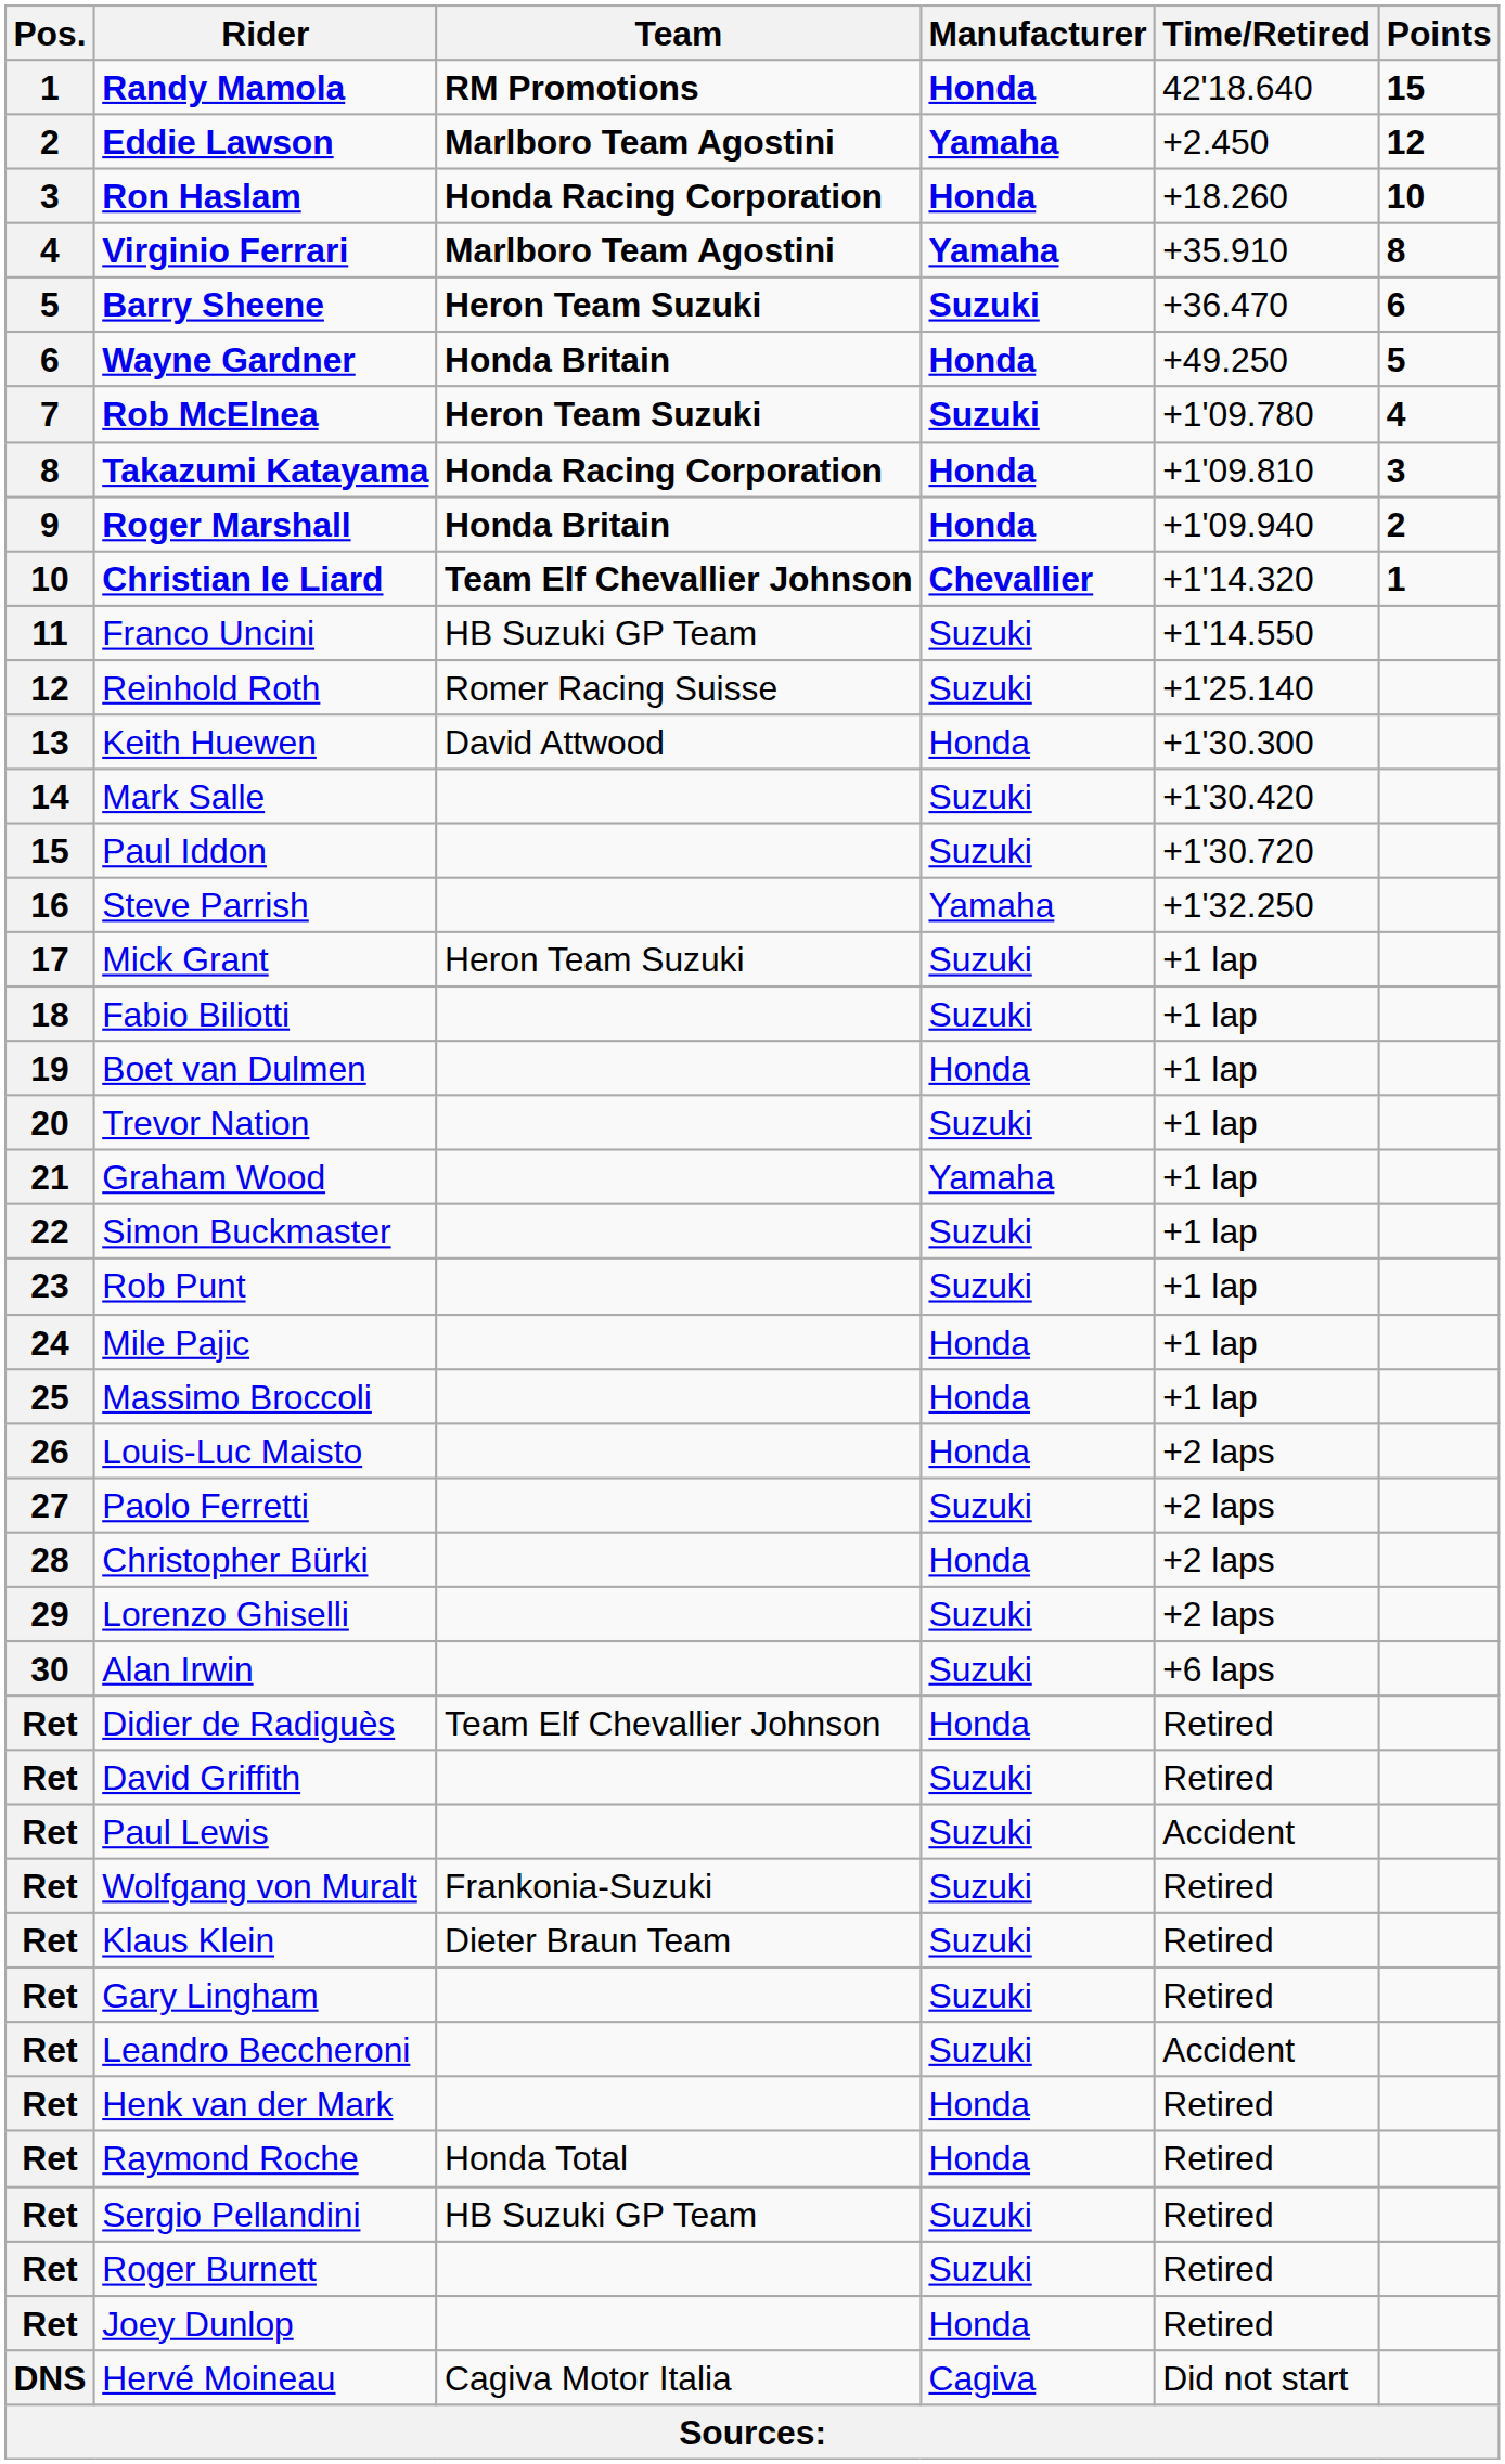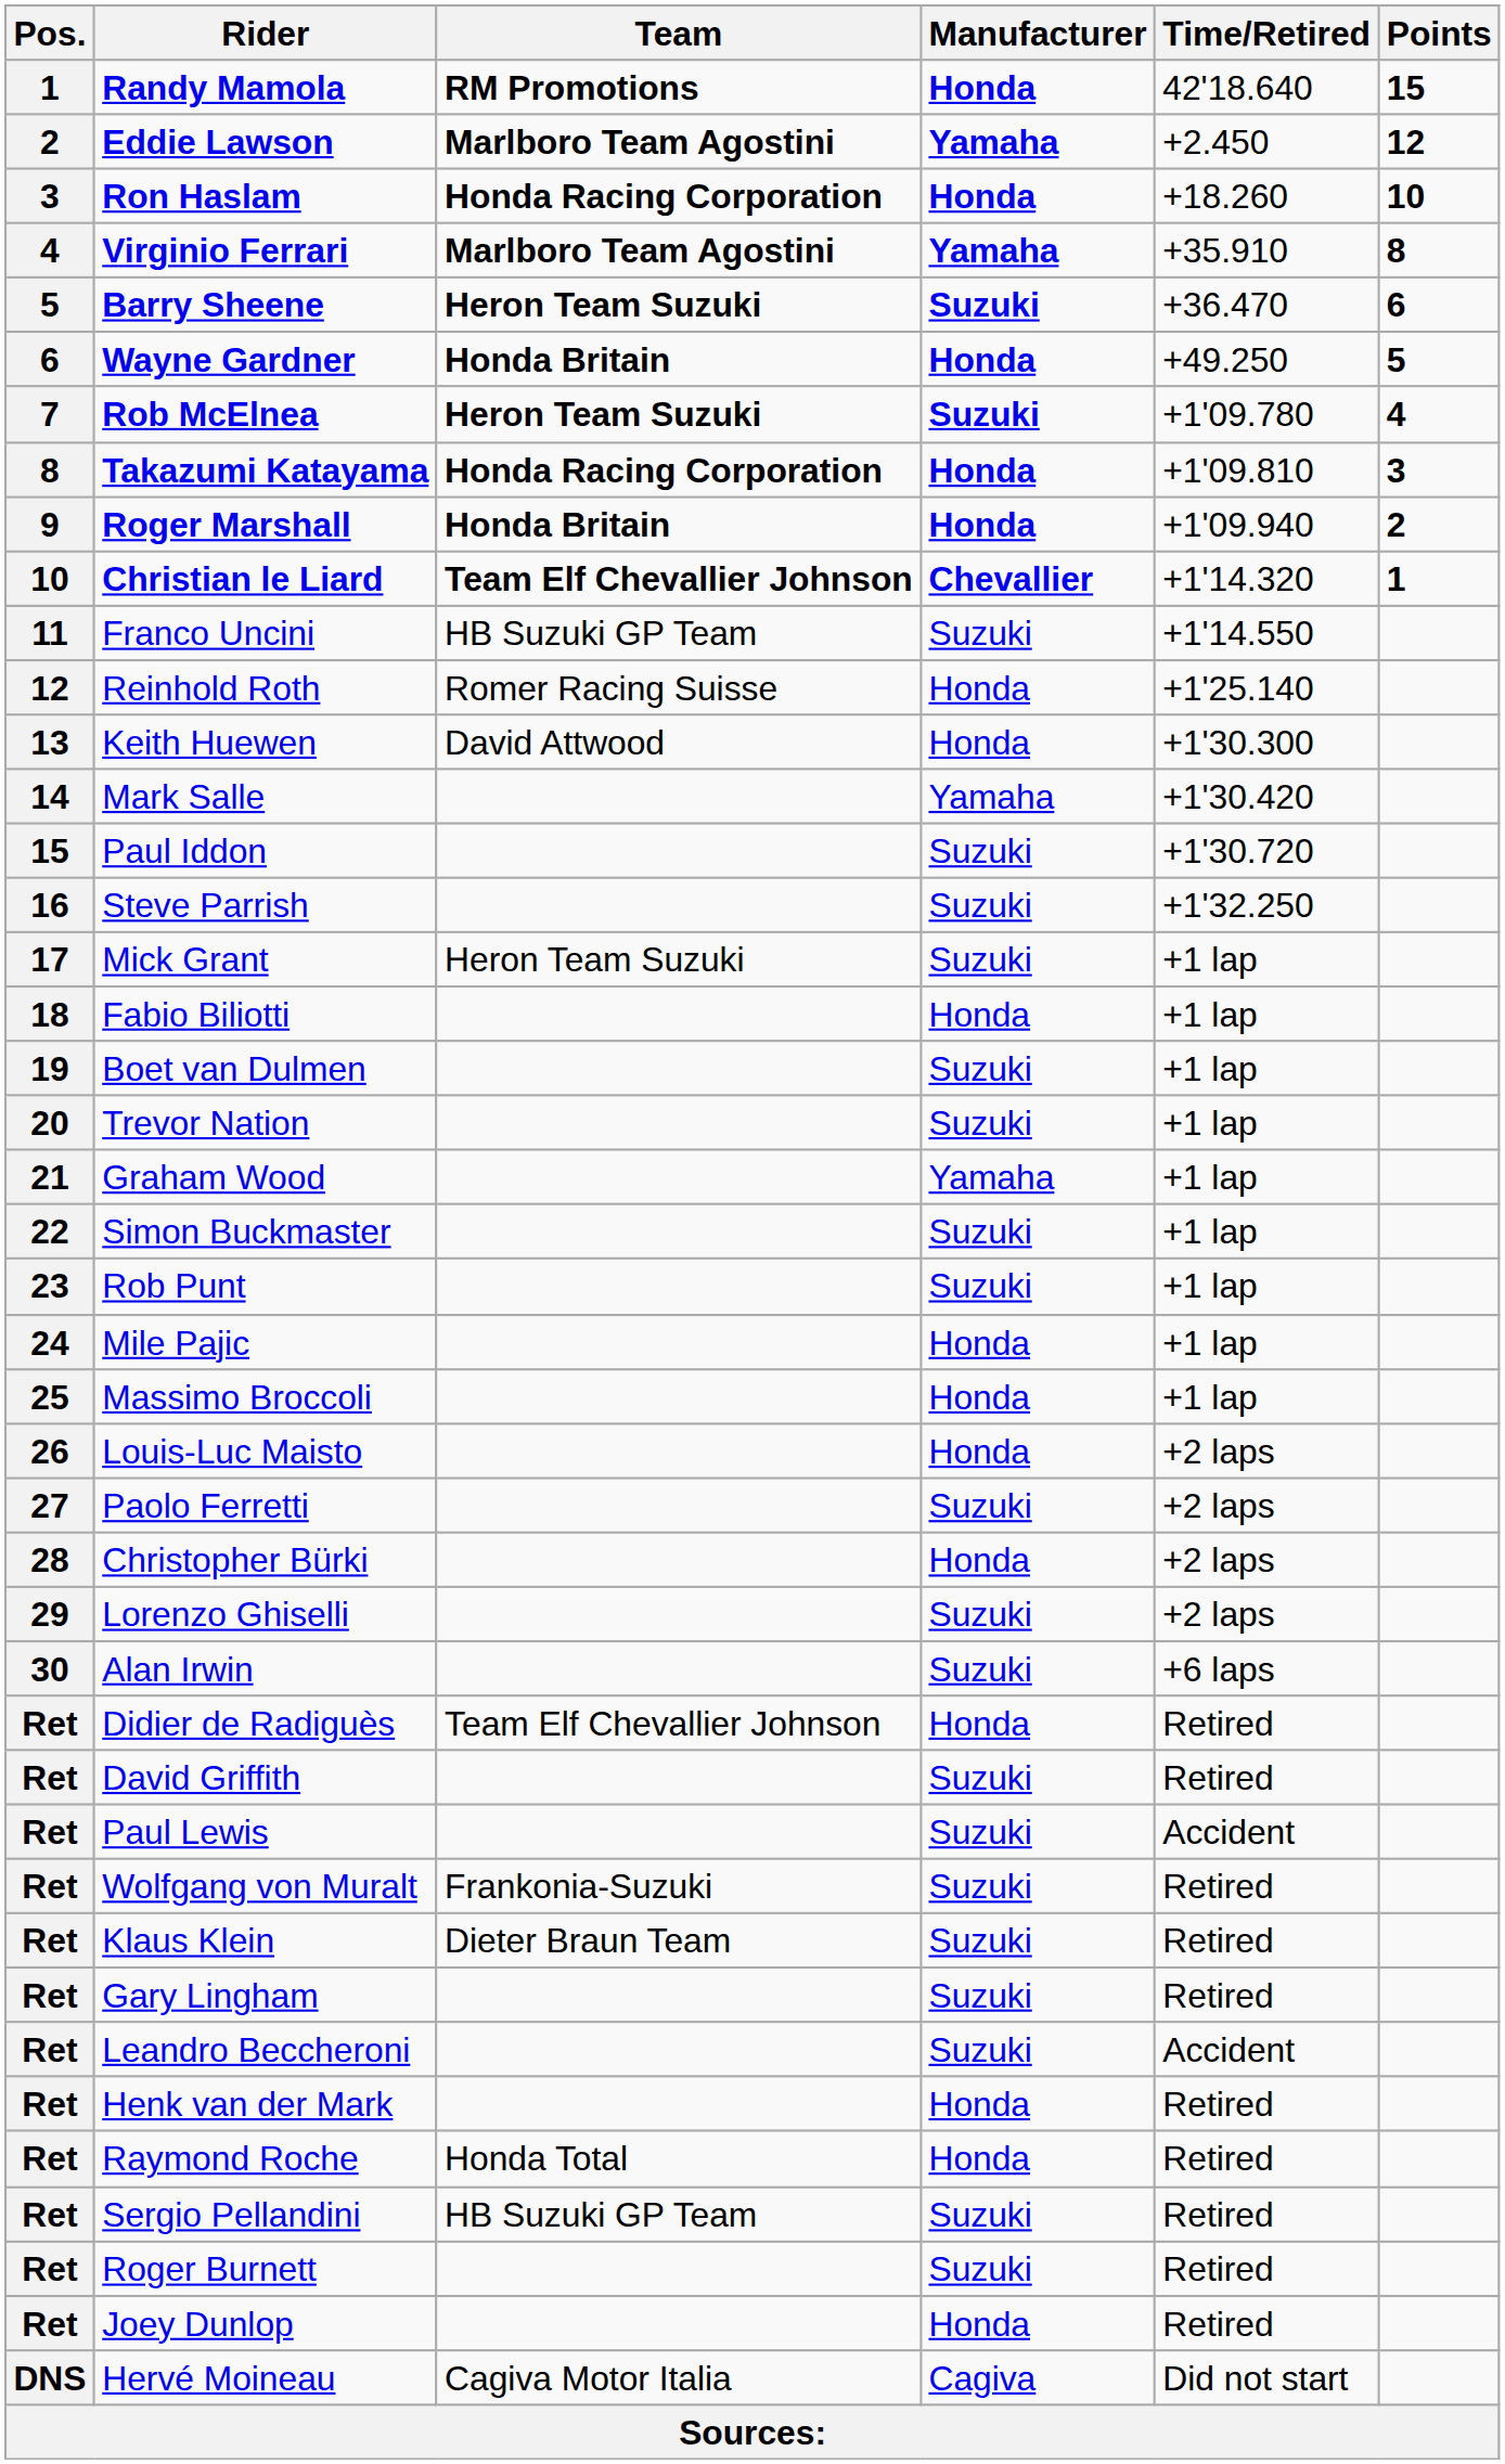Reinhold Roth | Manufacturer: Suzuki -> Honda
Mark Salle | Manufacturer: Suzuki -> Yamaha
Steve Parrish | Manufacturer: Yamaha -> Suzuki
Fabio Biliotti | Manufacturer: Suzuki -> Honda
Boet van Dulmen | Manufacturer: Honda -> Suzuki
